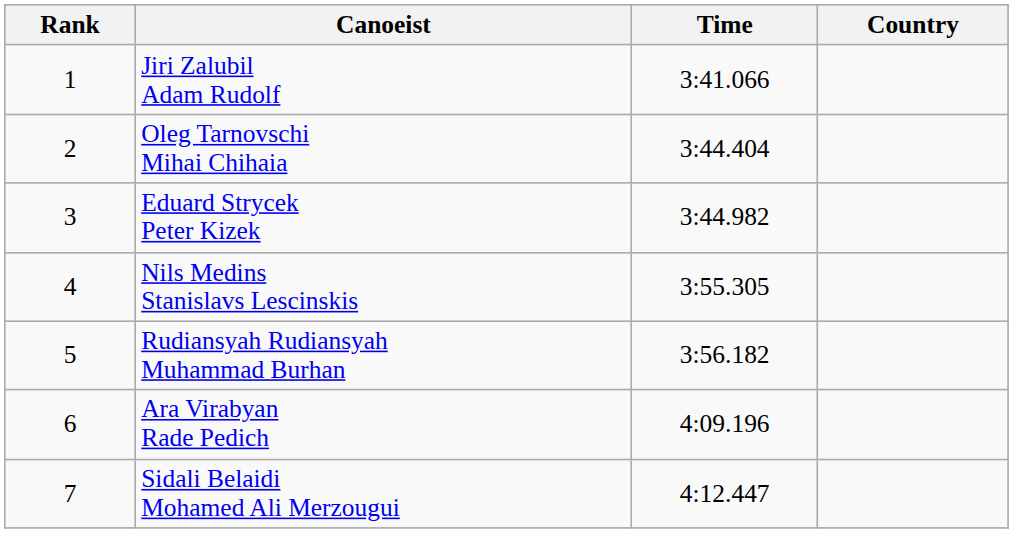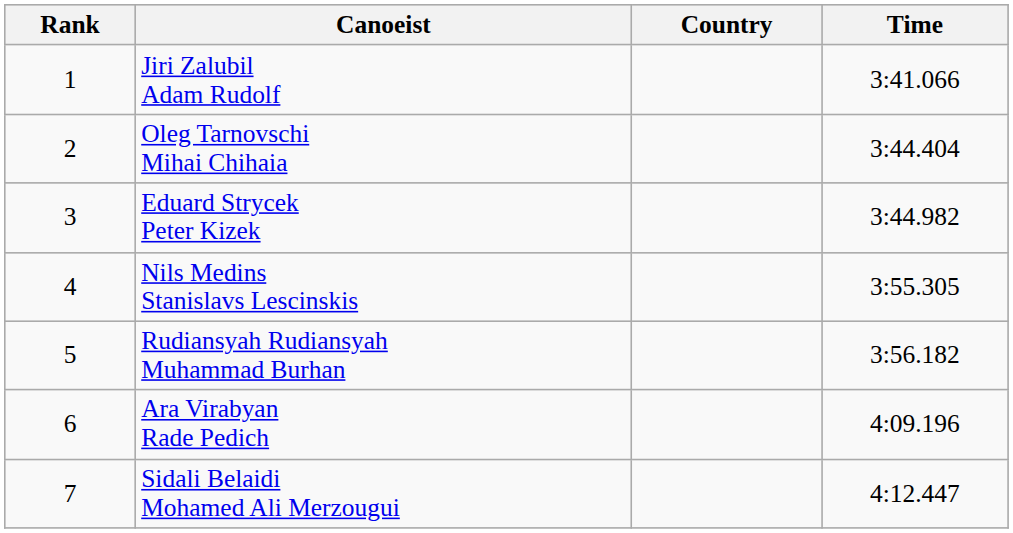columns swapped: Country <-> Time
